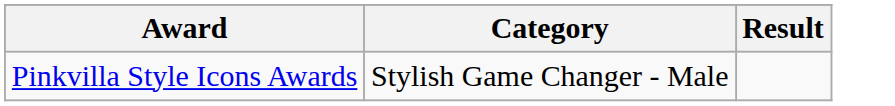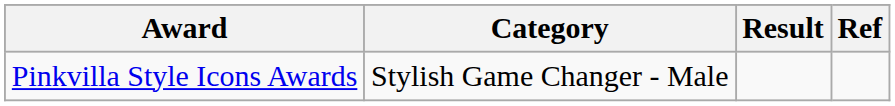+ column: Ref
